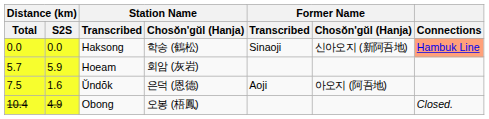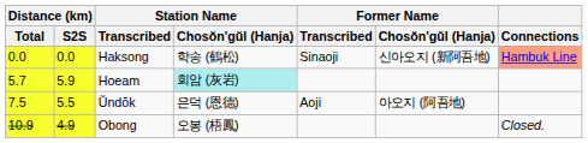Hoeam | Station Name / Chosŏn'gŭl (Hanja): no background -> paleturquoise background
Ŭndŏk | Distance (km) / S2S: 1.6 -> 5.5
Obong | Distance (km) / Total: 10.4 -> 10.9
